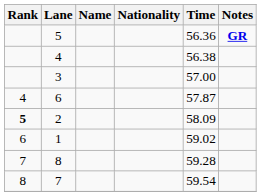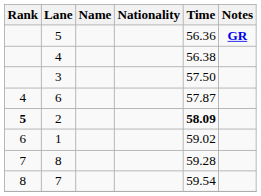3 | Time: 57.00 -> 57.50
2 | Time: normal -> bold
